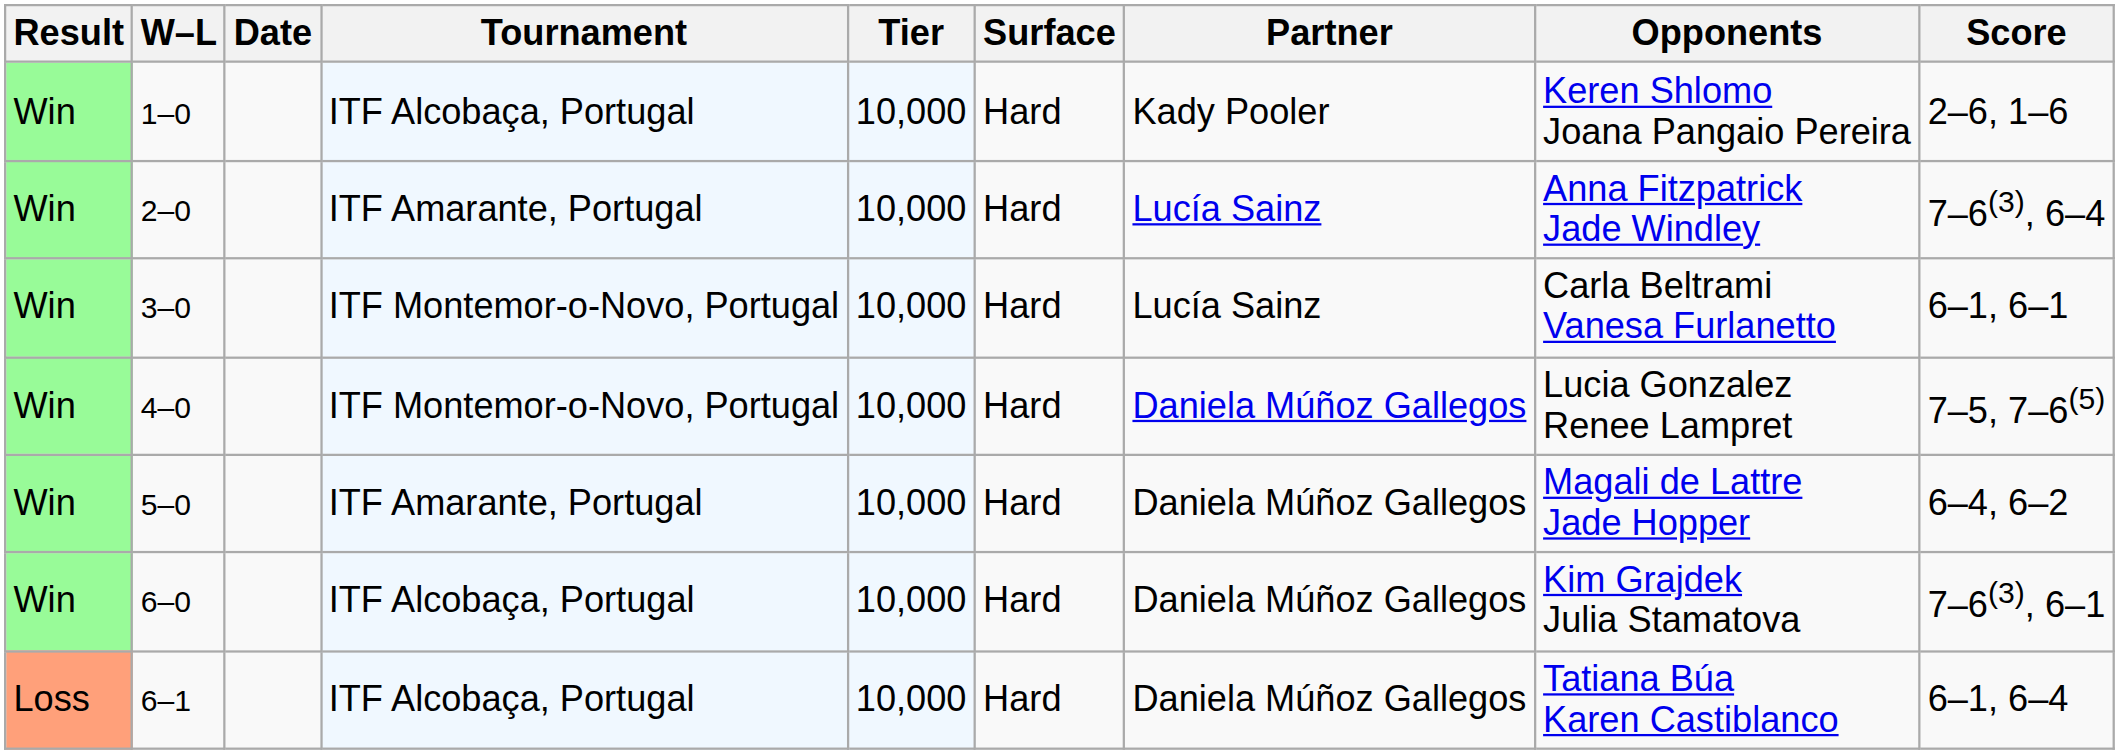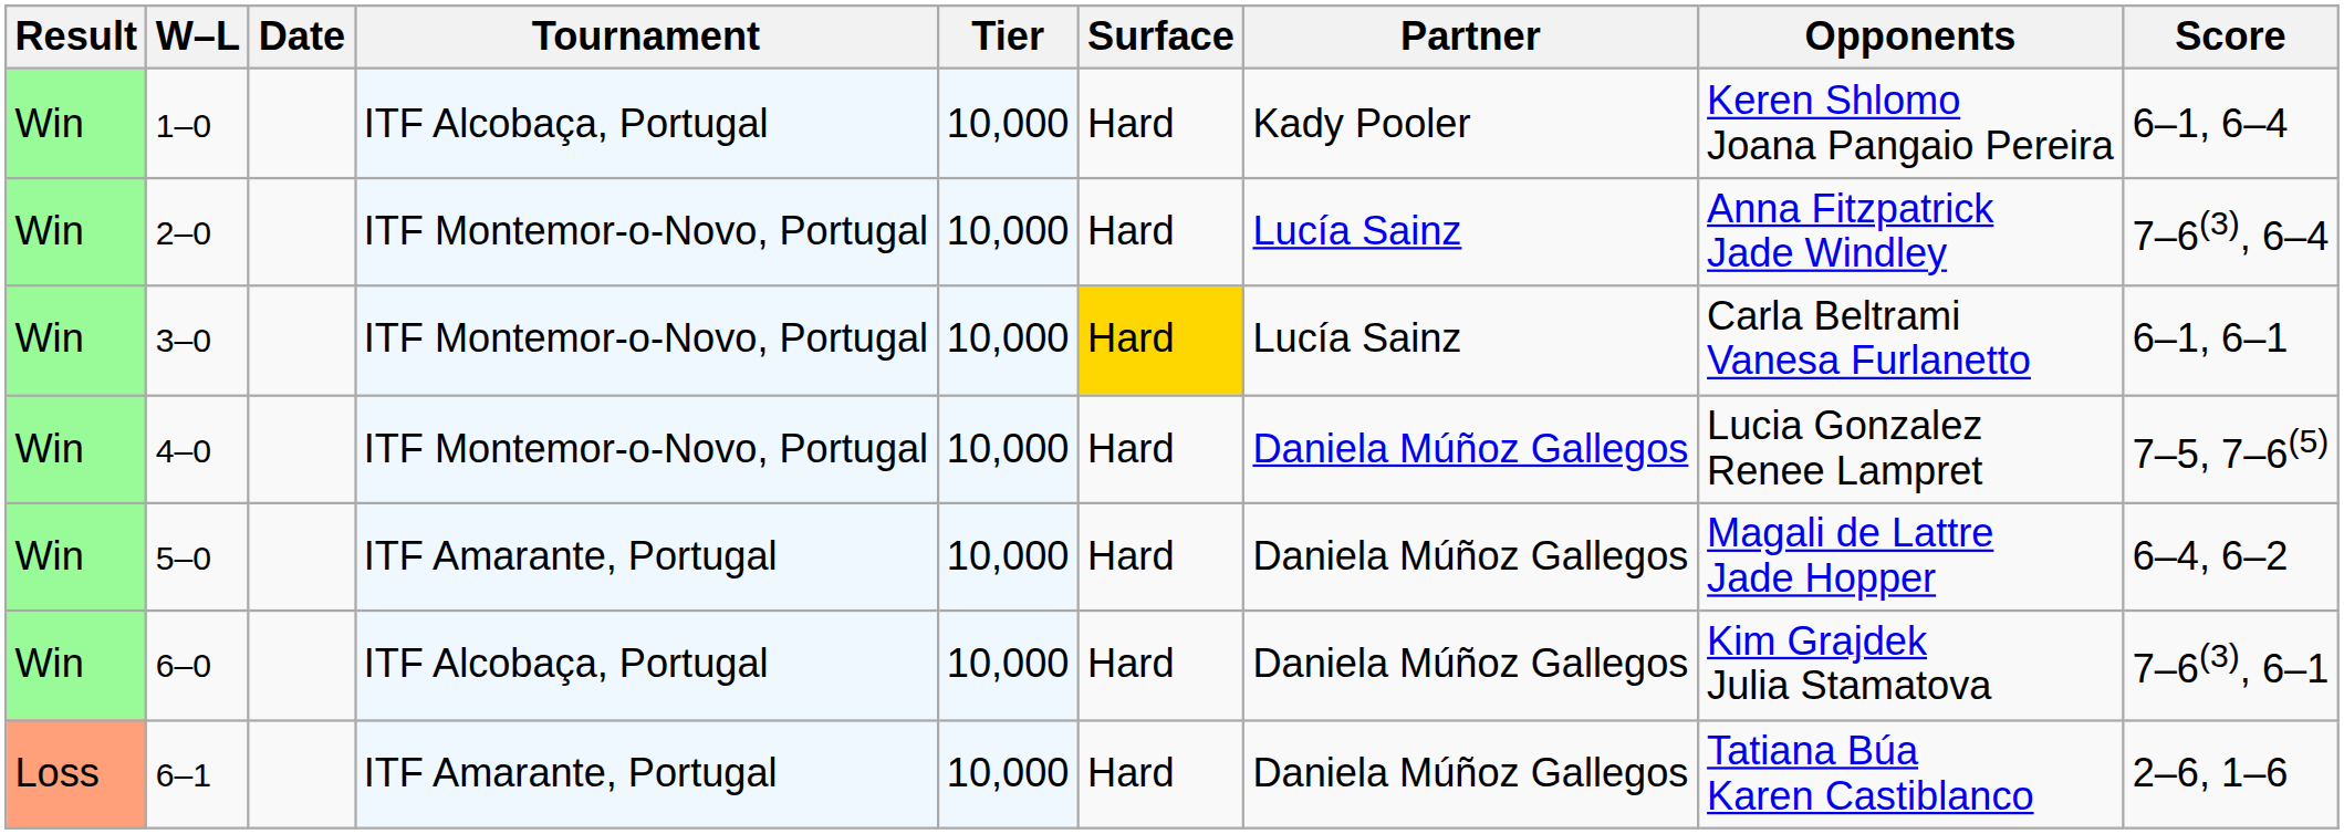1–0 | Score: 2–6, 1–6 -> 6–1, 6–4
2–0 | Tournament: ITF Amarante, Portugal -> ITF Montemor-o-Novo, Portugal
3–0 | Surface: no background -> gold background
6–1 | Tournament: ITF Alcobaça, Portugal -> ITF Amarante, Portugal
6–1 | Score: 6–1, 6–4 -> 2–6, 1–6
